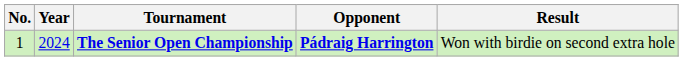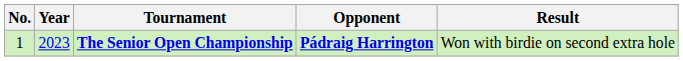The Senior Open Championship | Year: 2024 -> 2023
